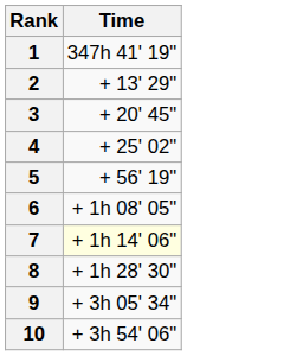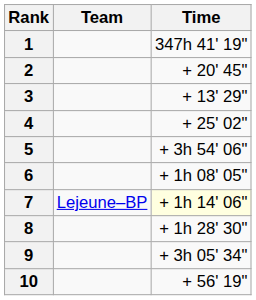+ column: Team | Lejeune–BP
2 | Time: + 13' 29" -> + 20' 45"
3 | Time: + 20' 45" -> + 13' 29"
5 | Time: + 56' 19" -> + 3h 54' 06"
10 | Time: + 3h 54' 06" -> + 56' 19"
